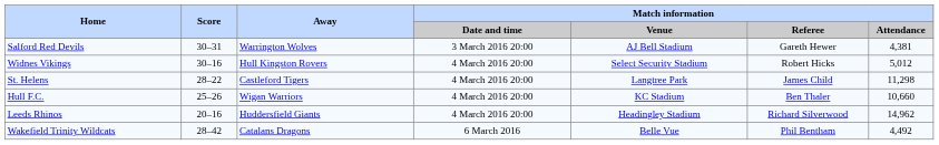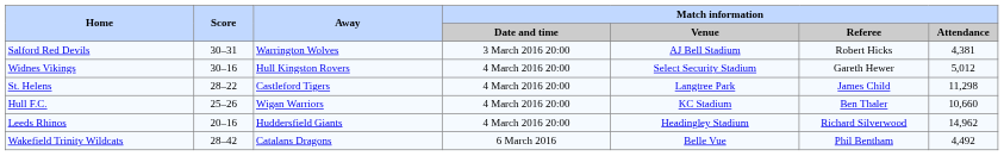Salford Red Devils | Match information / Referee: Gareth Hewer -> Robert Hicks
Widnes Vikings | Match information / Referee: Robert Hicks -> Gareth Hewer
